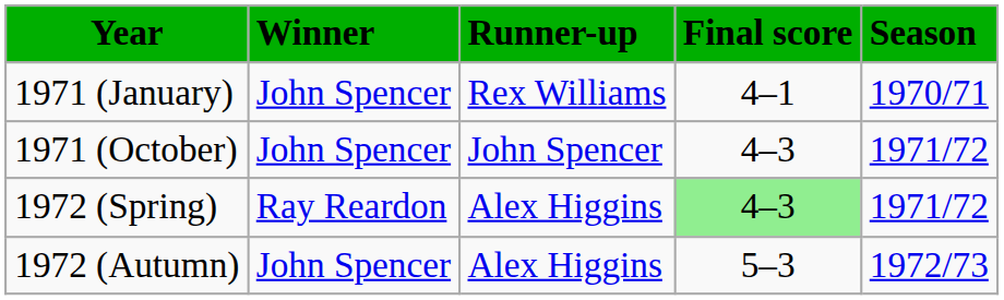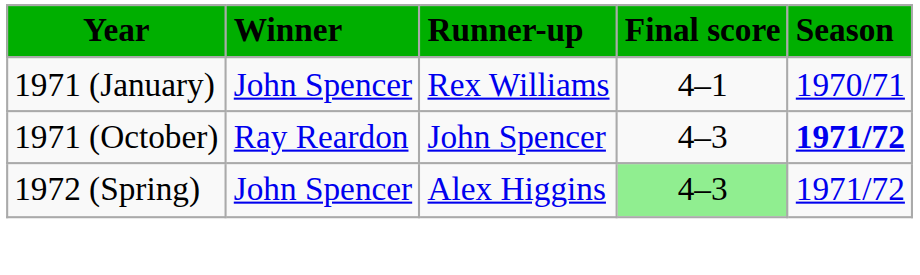1971 (October) | Winner: John Spencer -> Ray Reardon
1971 (October) | Season: normal -> bold
1972 (Spring) | Winner: Ray Reardon -> John Spencer
- row: 1972 (Autumn) | John Spencer | Alex Higgins | 5–3 | 1972/73
